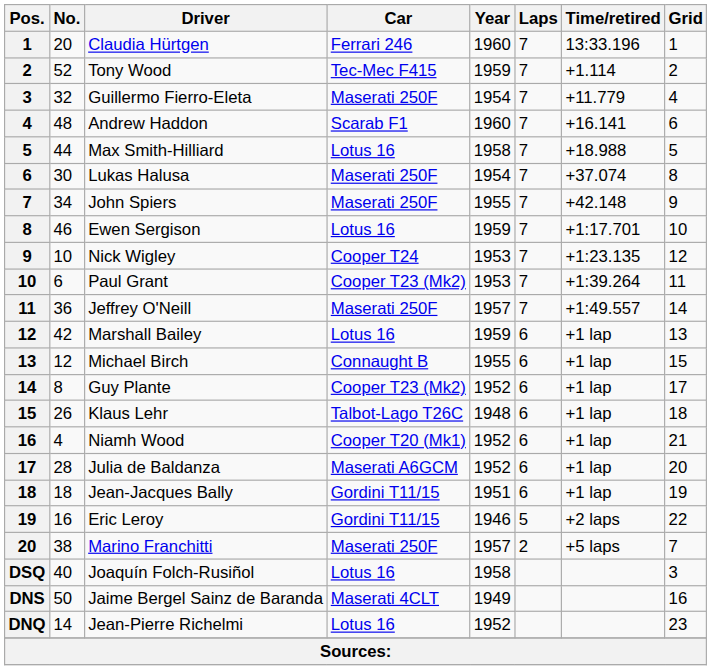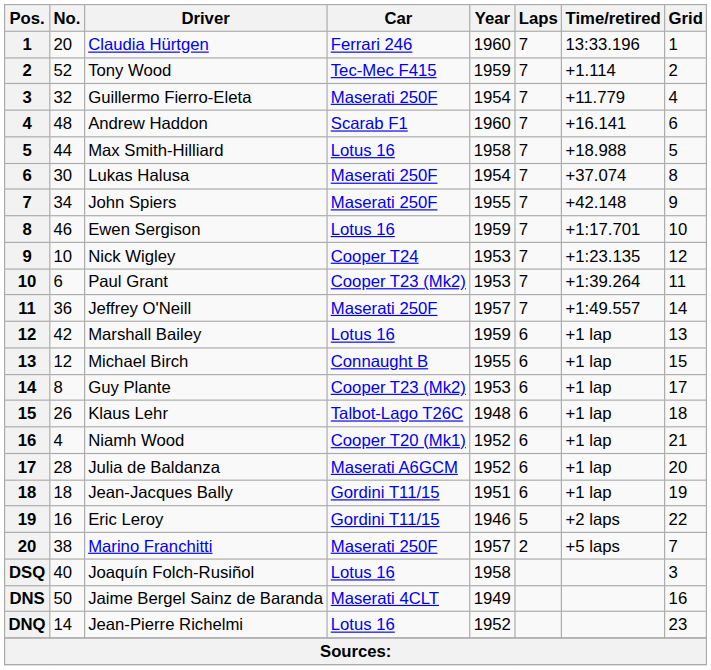Guy Plante | Year: 1952 -> 1953
